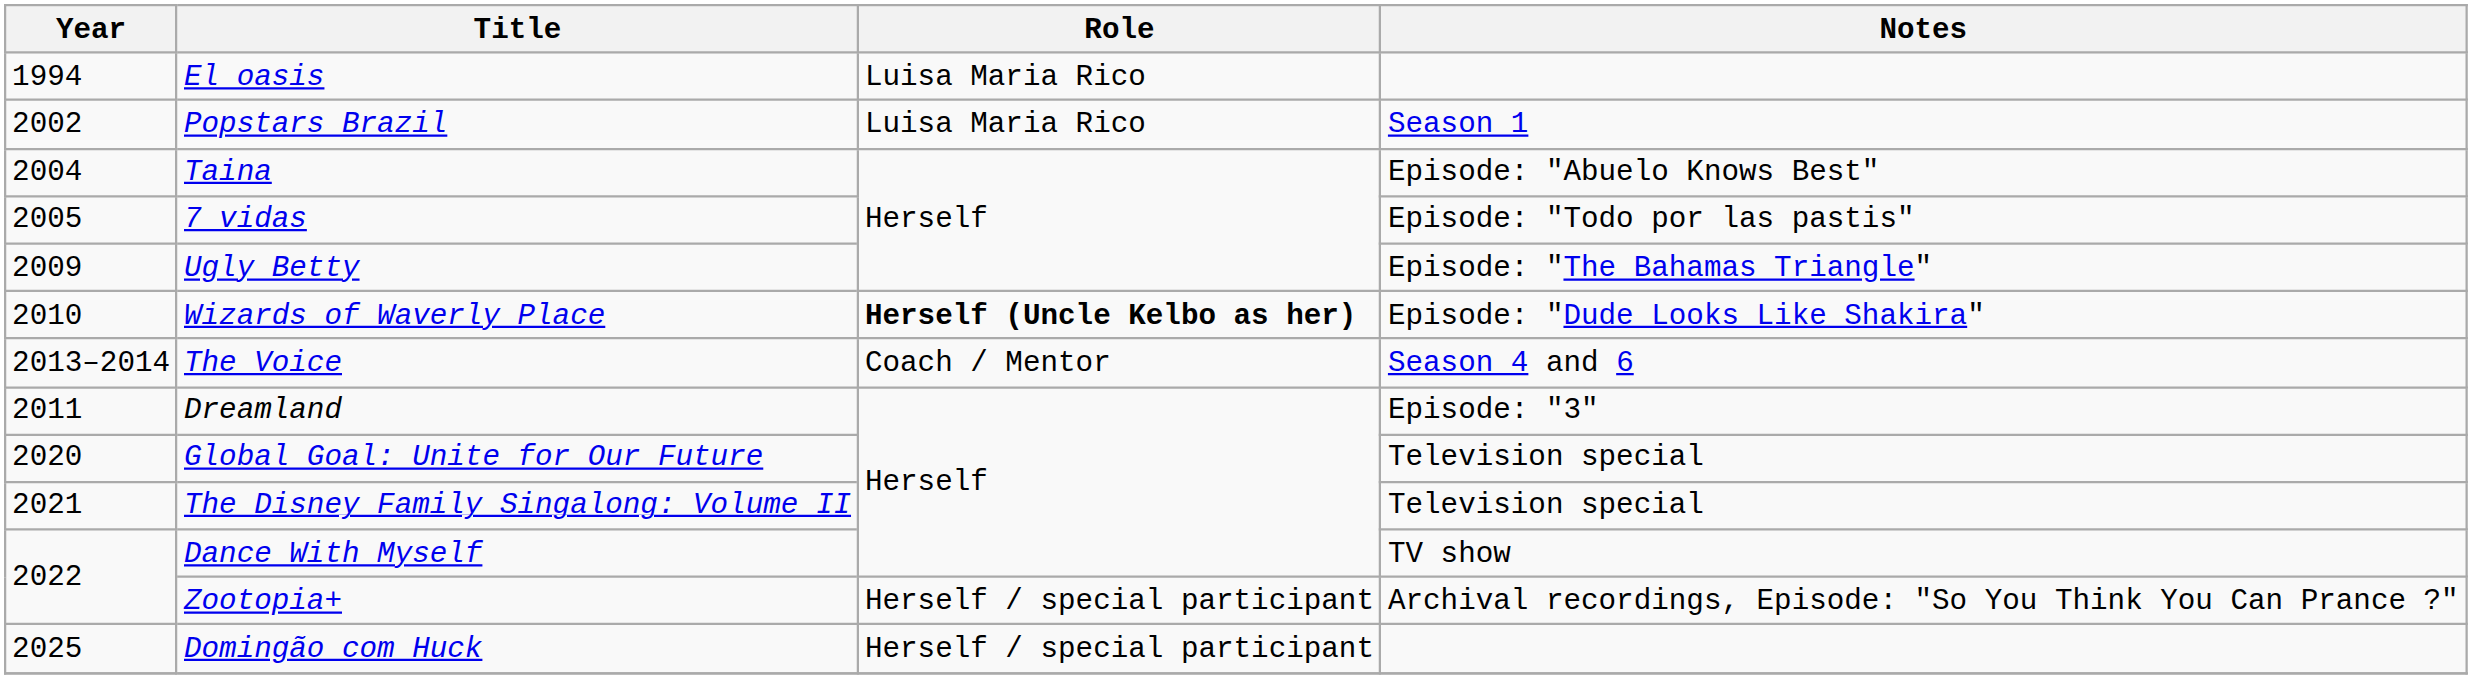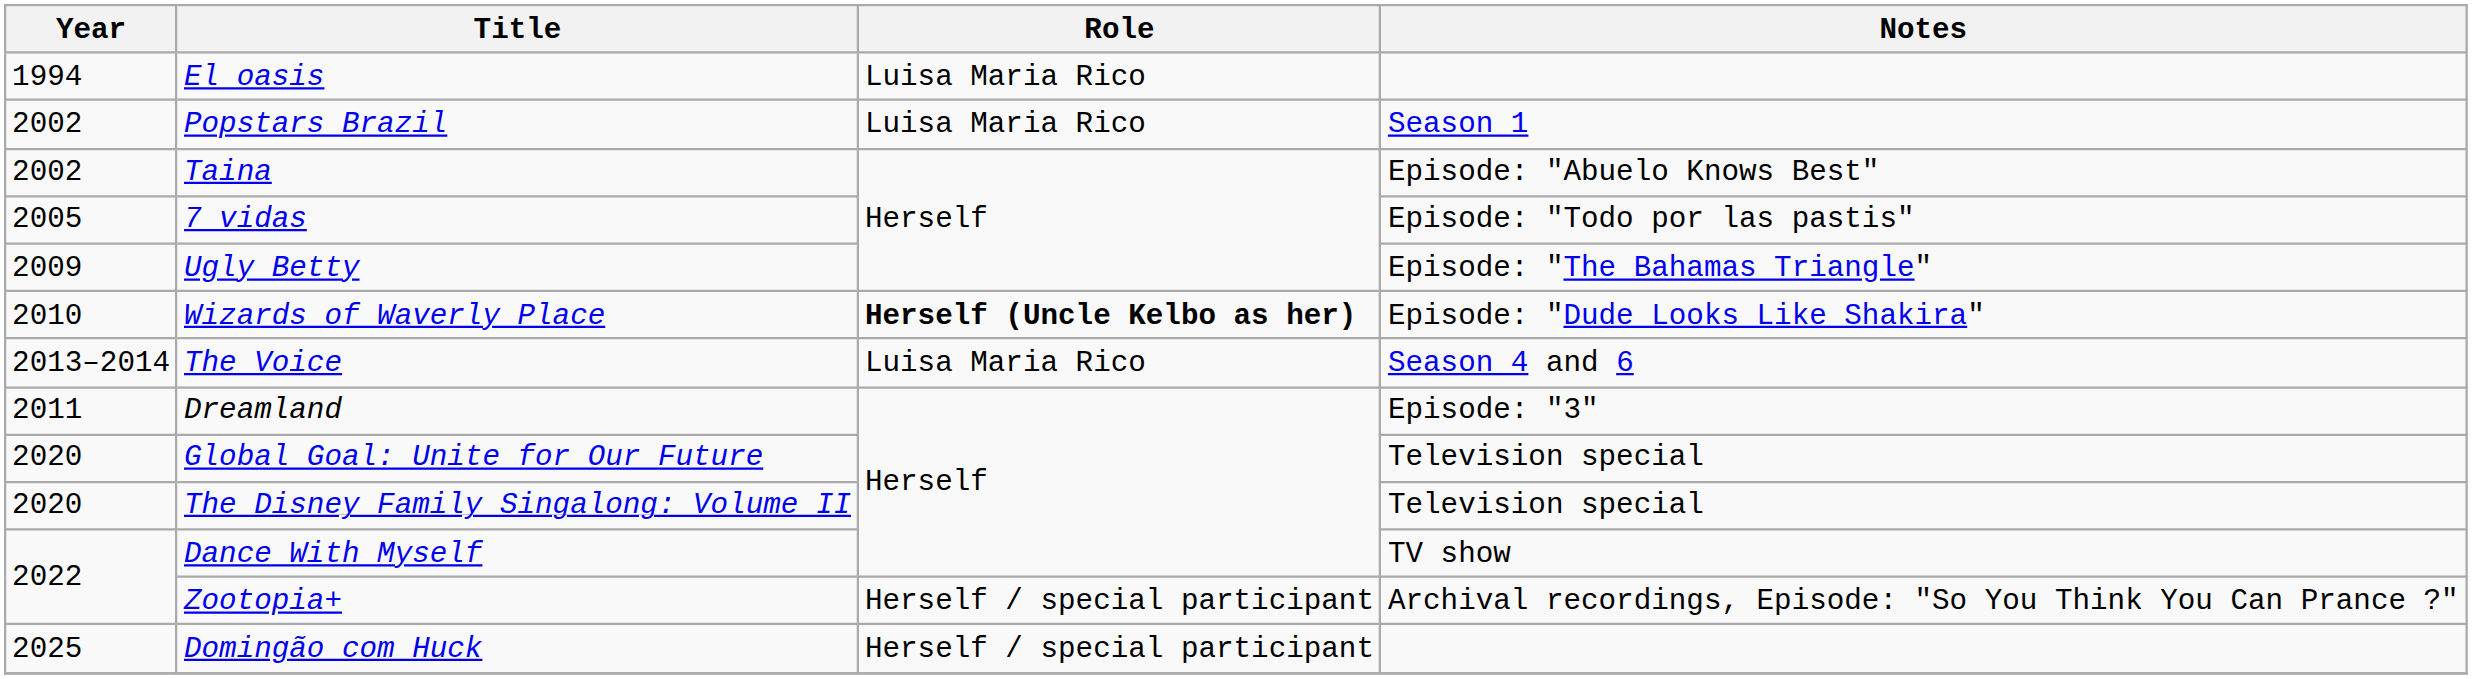Taina | Year: 2004 -> 2002
The Voice | Role: Coach / Mentor -> Luisa Maria Rico
The Disney Family Singalong: Volume II | Year: 2021 -> 2020
